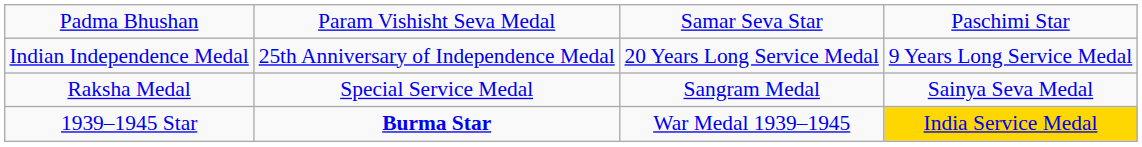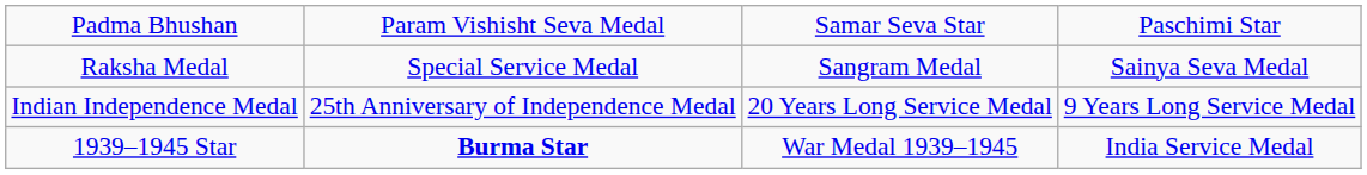rows swapped: Raksha Medal <-> Indian Independence Medal
1939–1945 Star | column 4: gold background -> no background
